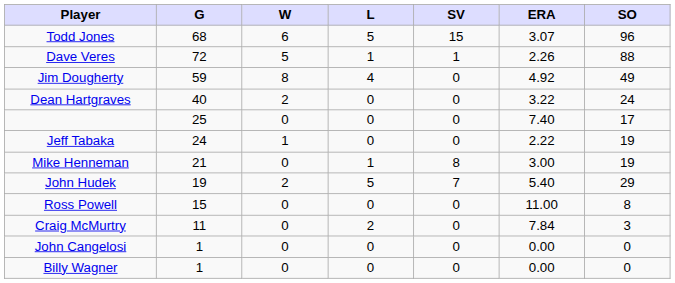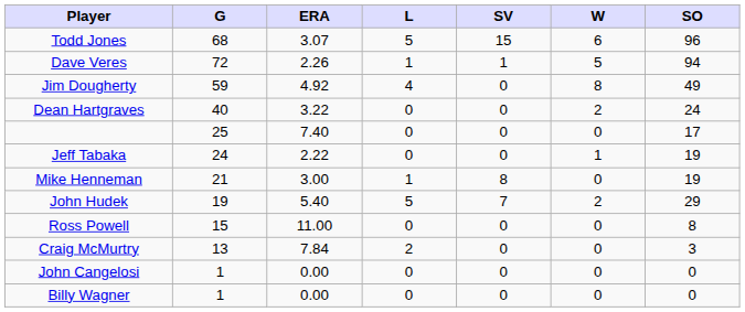columns swapped: W <-> ERA
Dave Veres | SO: 88 -> 94
Craig McMurtry | G: 11 -> 13
